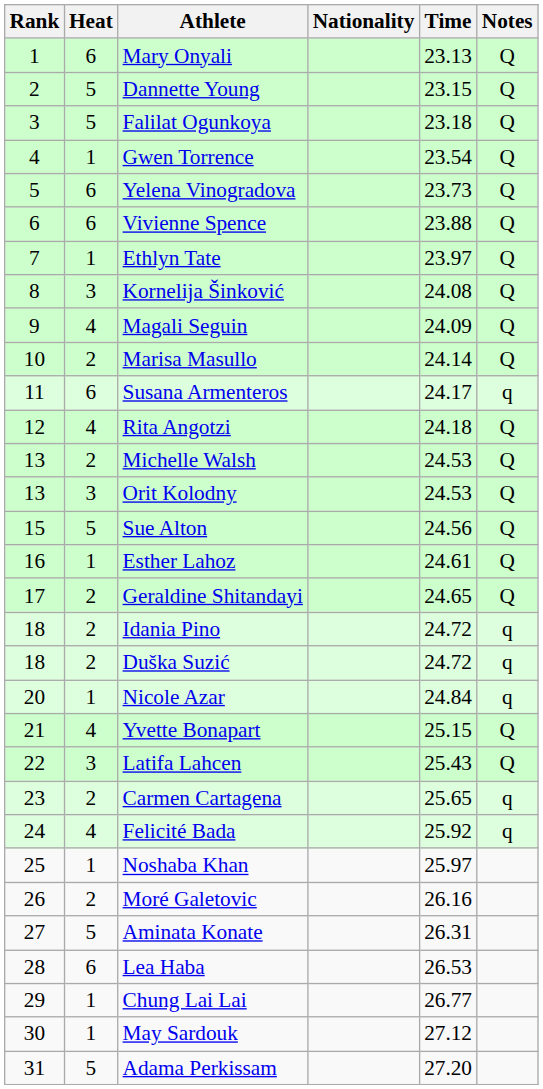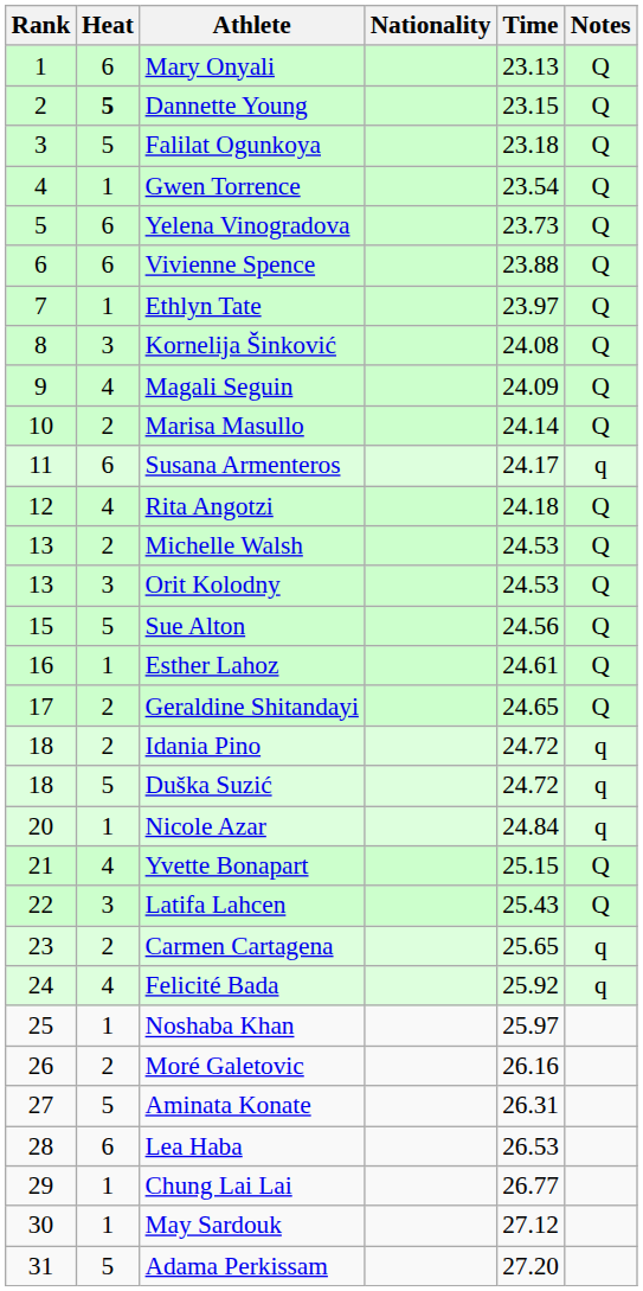Dannette Young | Heat: normal -> bold
Duška Suzić | Heat: 2 -> 5
